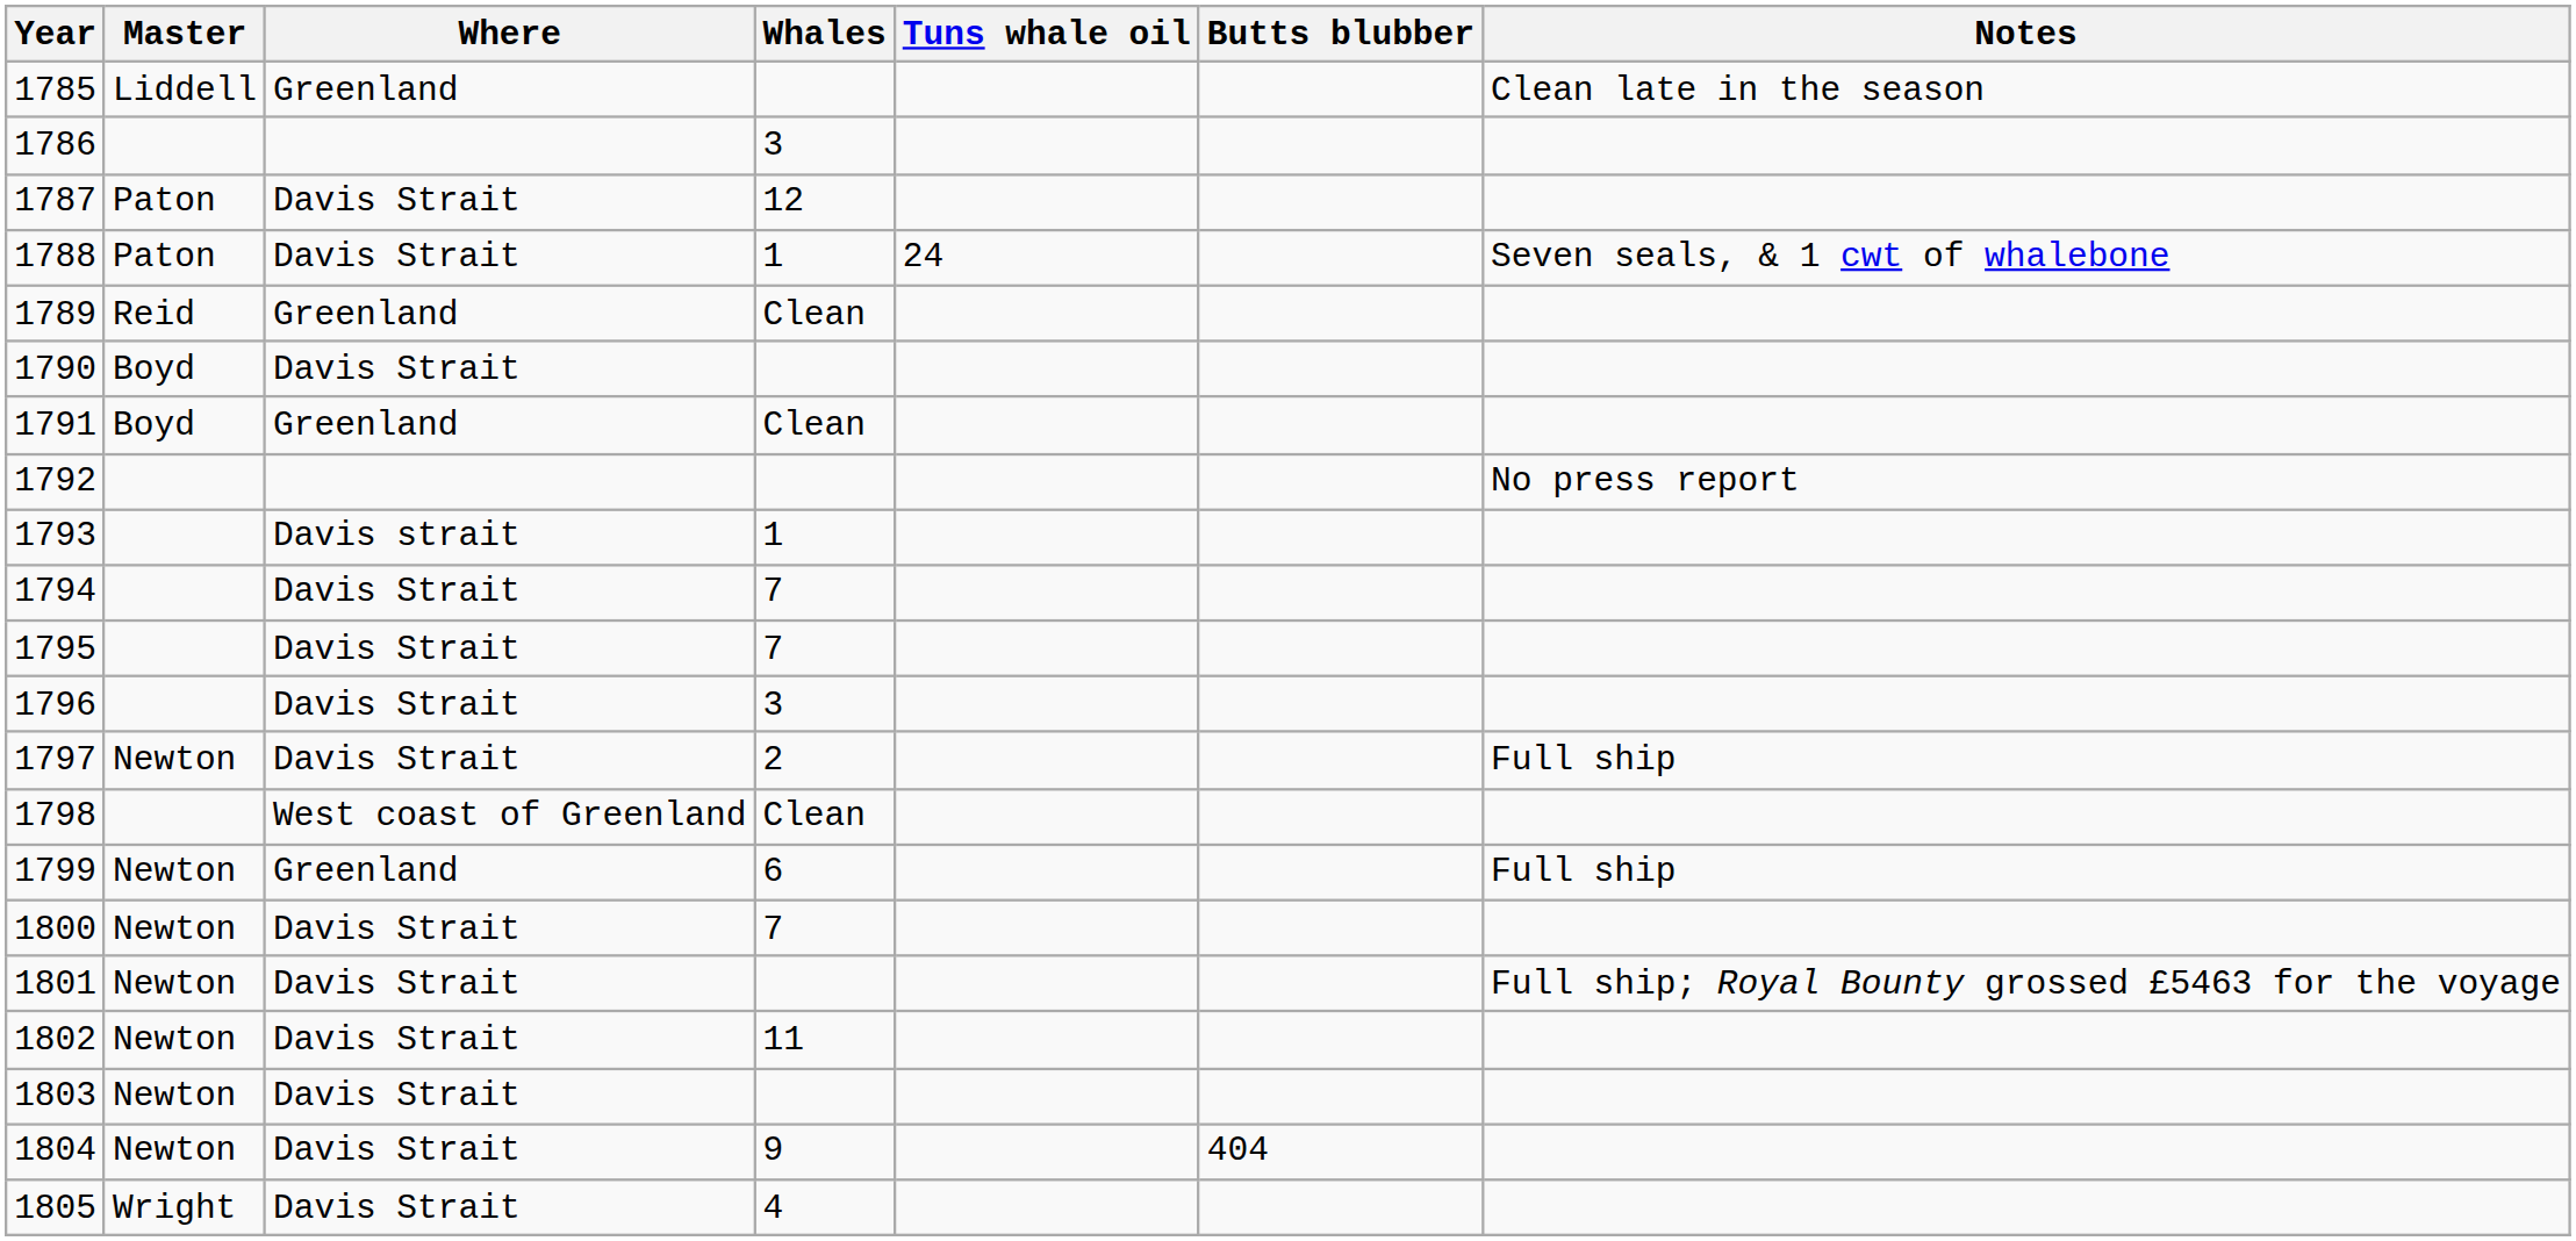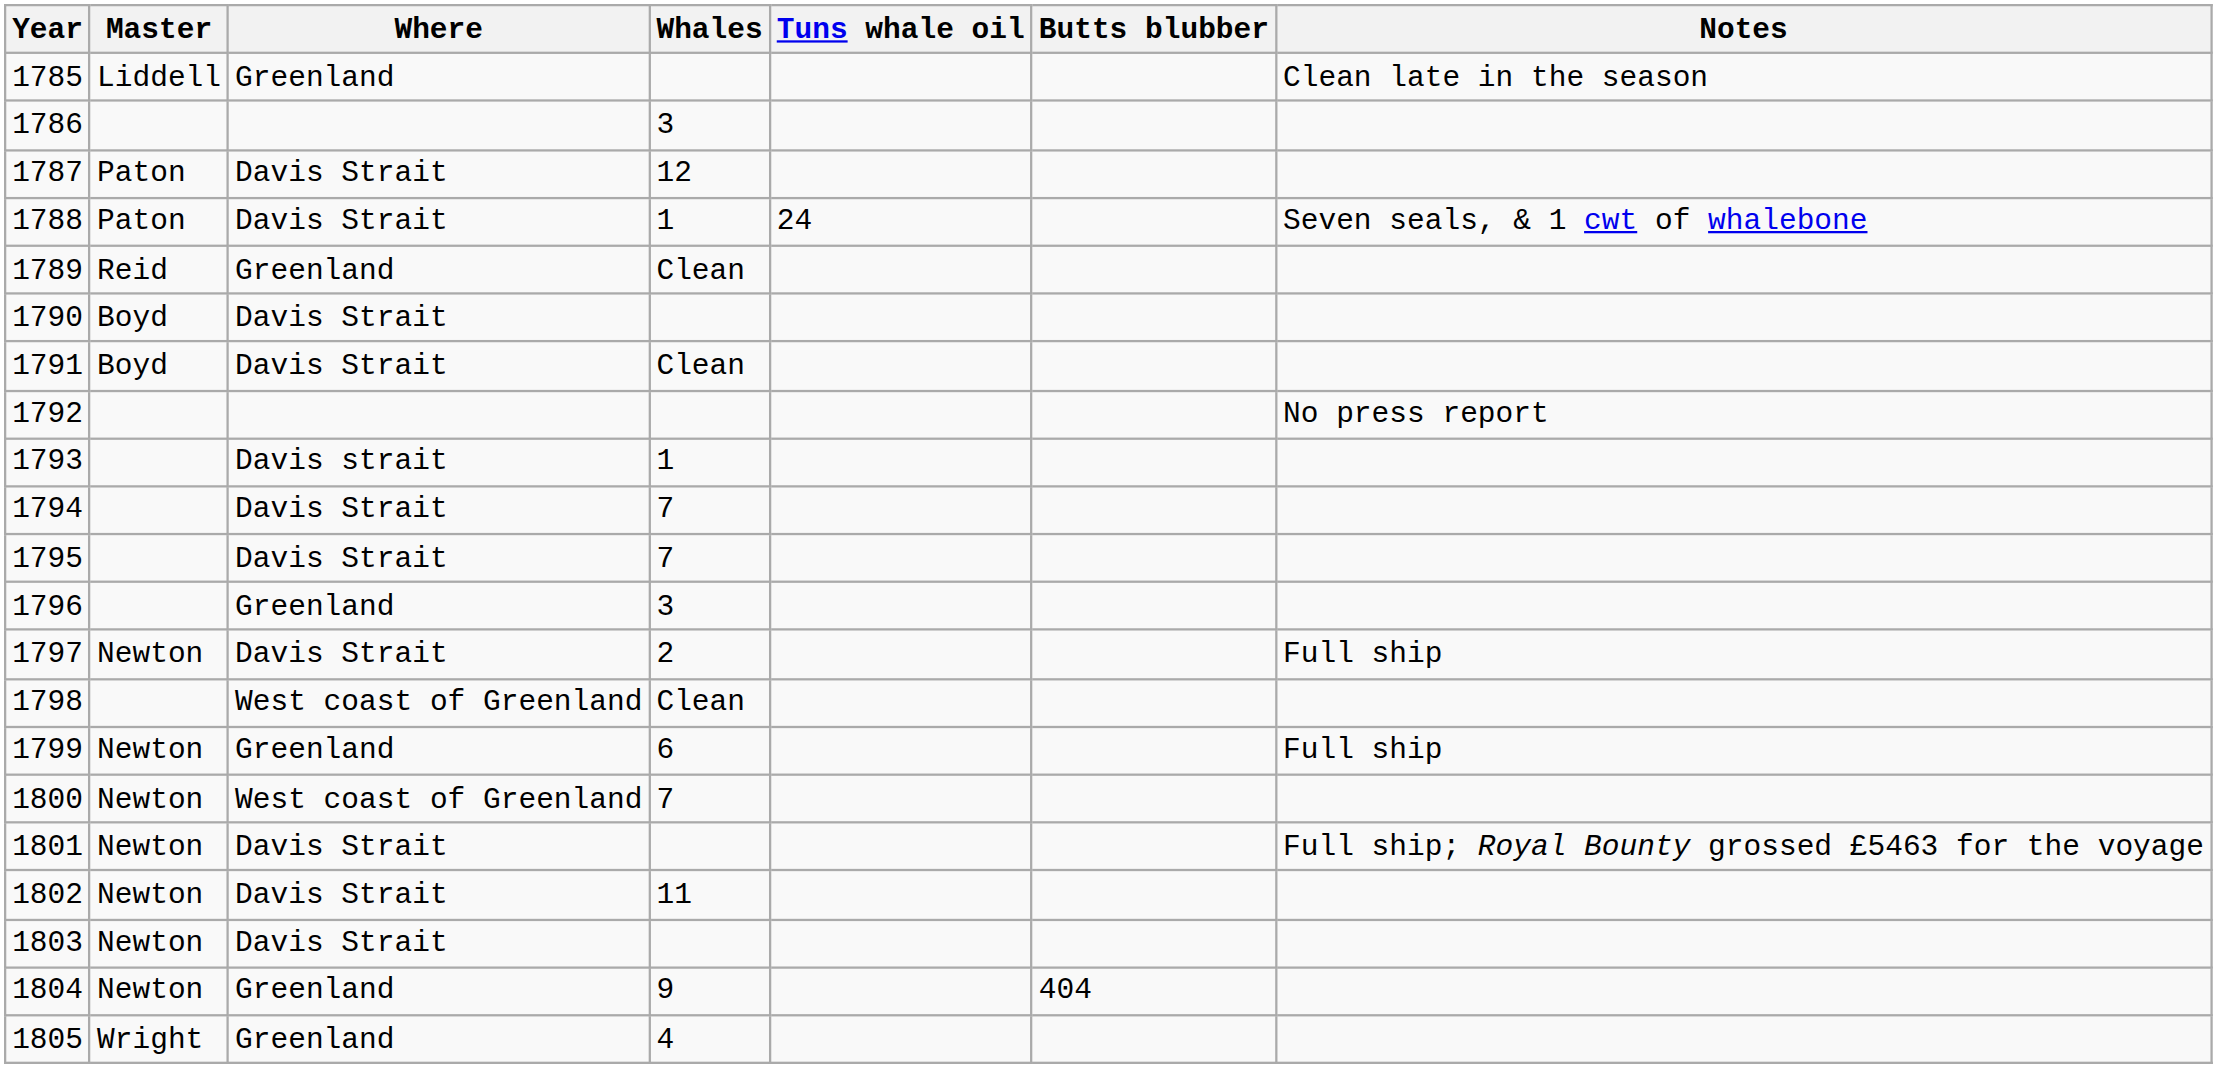1791 | Where: Greenland -> Davis Strait
1796 | Where: Davis Strait -> Greenland
1800 | Where: Davis Strait -> West coast of Greenland
1804 | Where: Davis Strait -> Greenland
1805 | Where: Davis Strait -> Greenland
